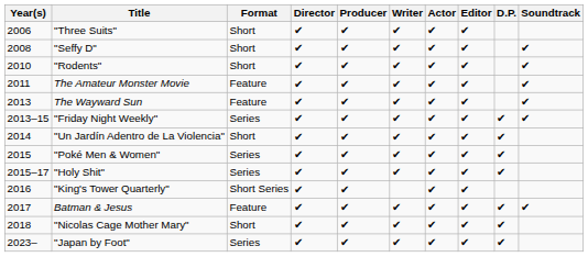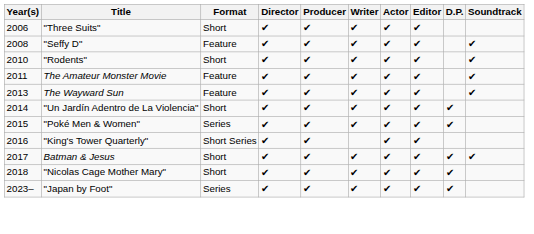"Seffy D" | Format: Short -> Feature
- row: 2013–15 | "Friday Night Weekly" | Series | ✔︎ | ✔︎ | ✔︎ | ✔︎ | ✔︎ | ✔︎ | ✔︎
- row: 2015–17 | "Holy Shit" | Series | ✔︎ | ✔︎ | ✔︎ | ✔︎ | ✔︎ | ✔︎
Batman & Jesus | Format: Feature -> Short
